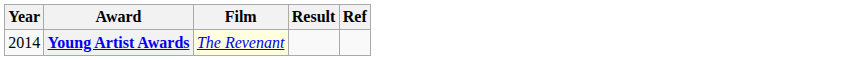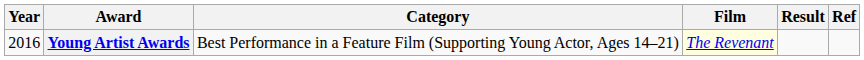+ column: Category | Best Performance in a Feature Film (Supporting Young Actor, Ages 14–21)
Young Artist Awards | Year: 2014 -> 2016
